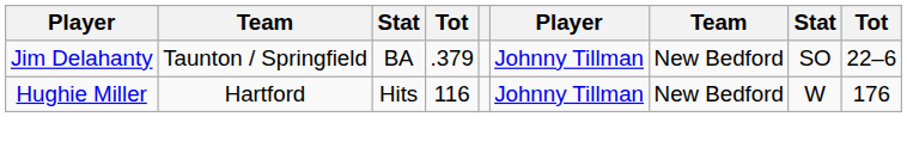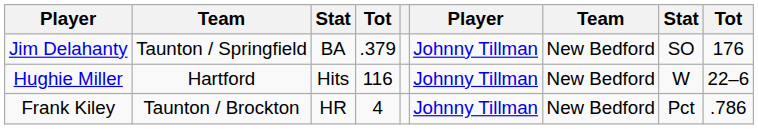Jim Delahanty | column 9: 22–6 -> 176
Hughie Miller | column 9: 176 -> 22–6
+ row: Frank Kiley | Taunton / Brockton | HR | 4 | Johnny Tillman | New Bedford | Pct | .786
